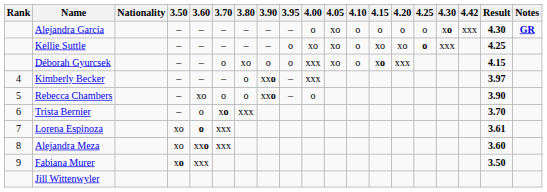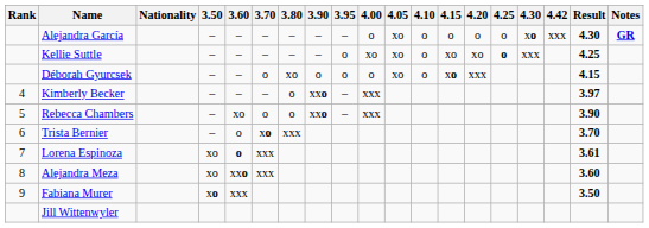Déborah Gyurcsek | 4.00: xxx -> o
Rebecca Chambers | 4.00: o -> xxx
